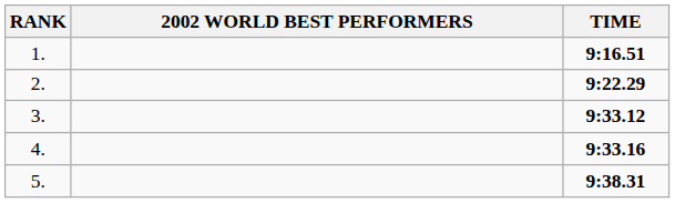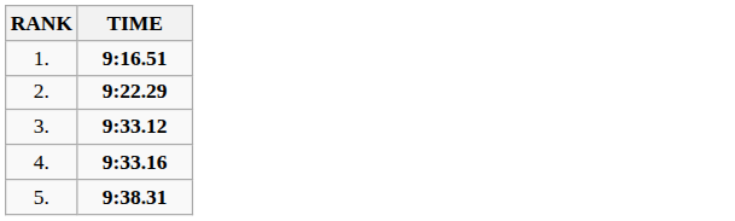- column: 2002 WORLD BEST PERFORMERS
